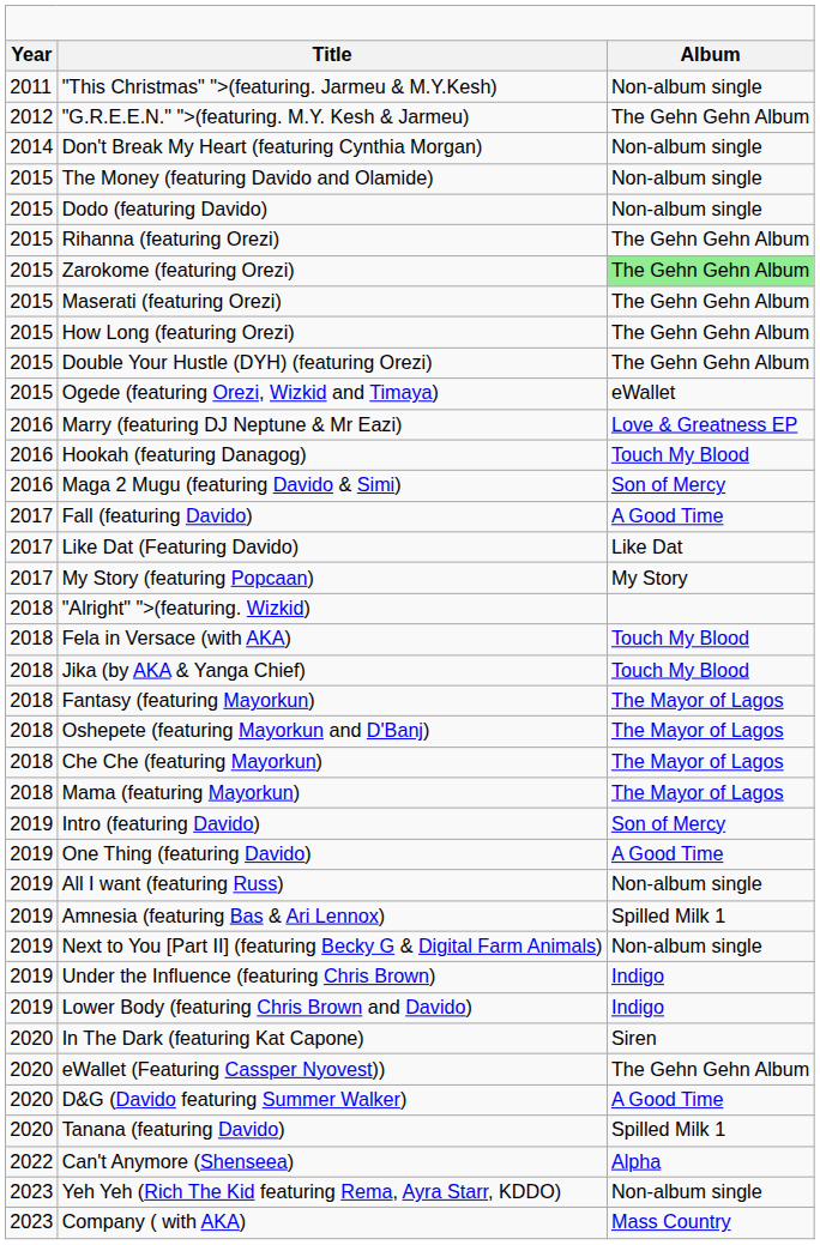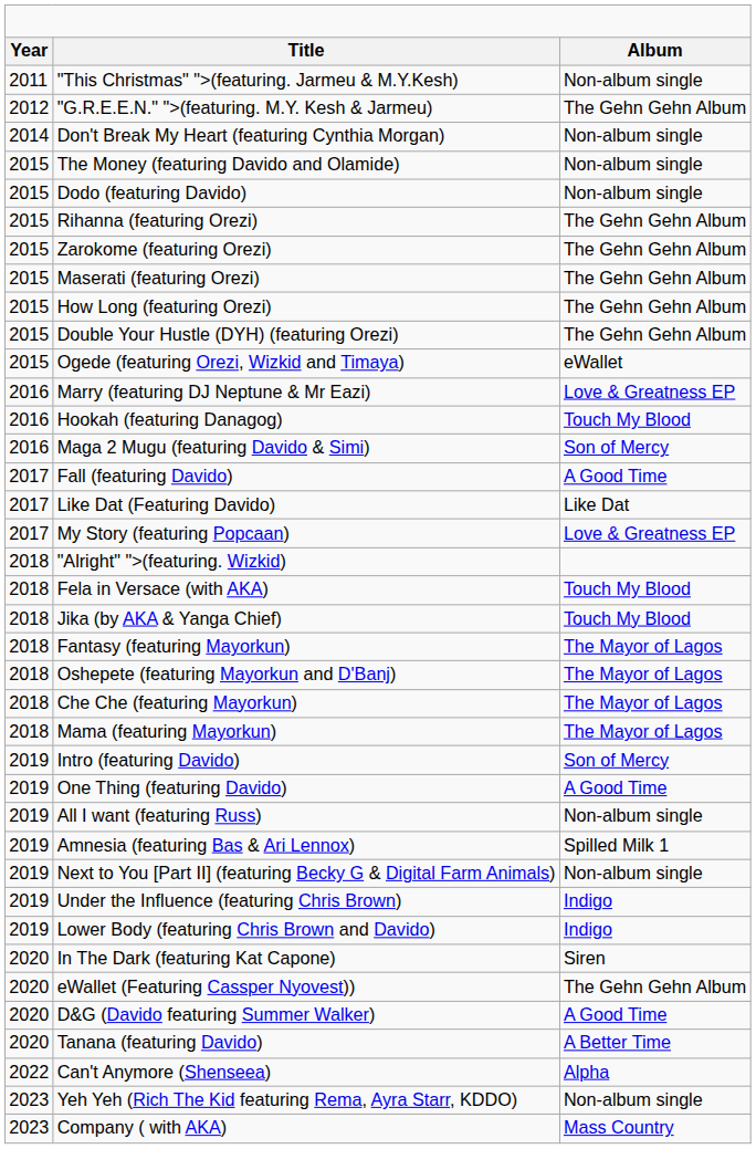Zarokome (featuring Orezi) | column 3: lightgreen background -> no background
My Story (featuring Popcaan) | column 3: My Story -> Love & Greatness EP
Tanana (featuring Davido) | column 3: Spilled Milk 1 -> A Better Time
